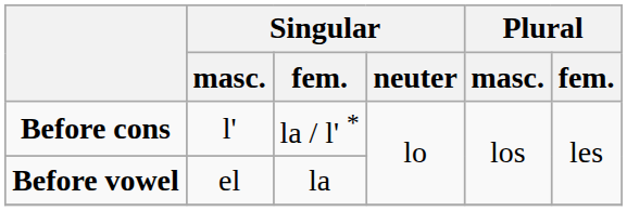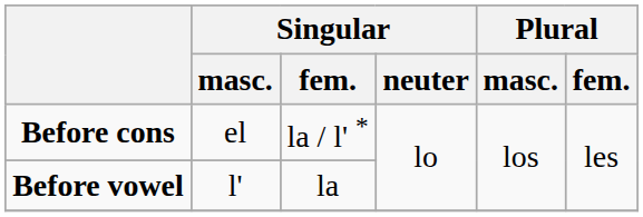Before cons | Singular / masc.: l' -> el
Before vowel | Singular / masc.: el -> l'
